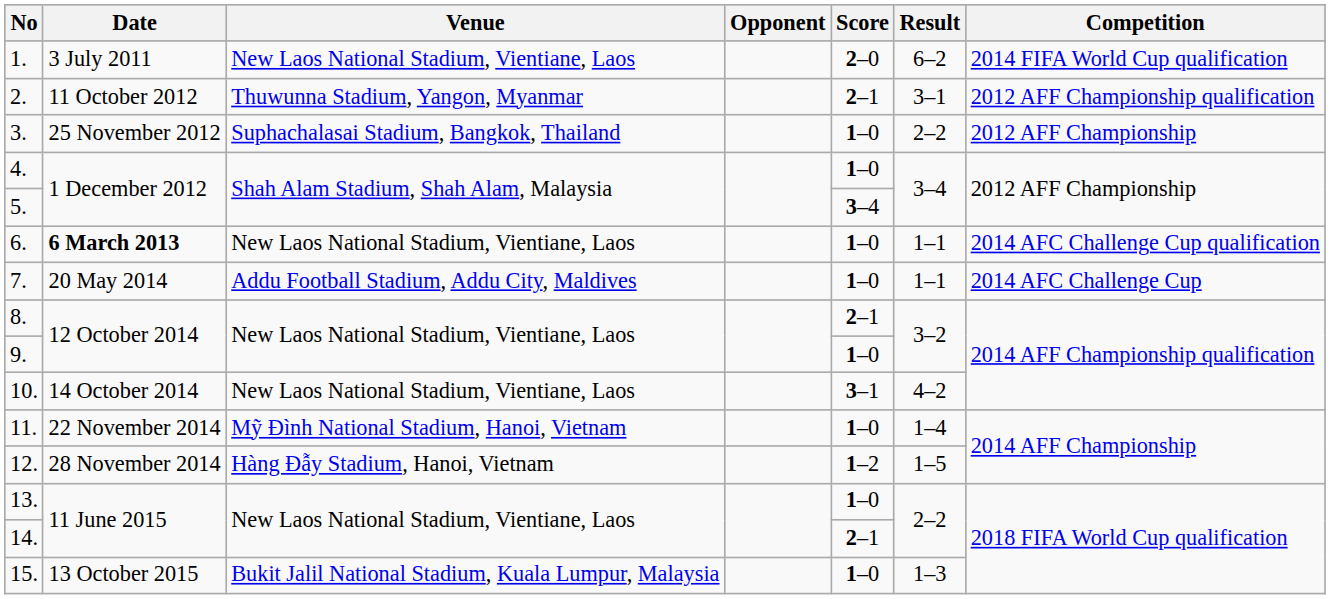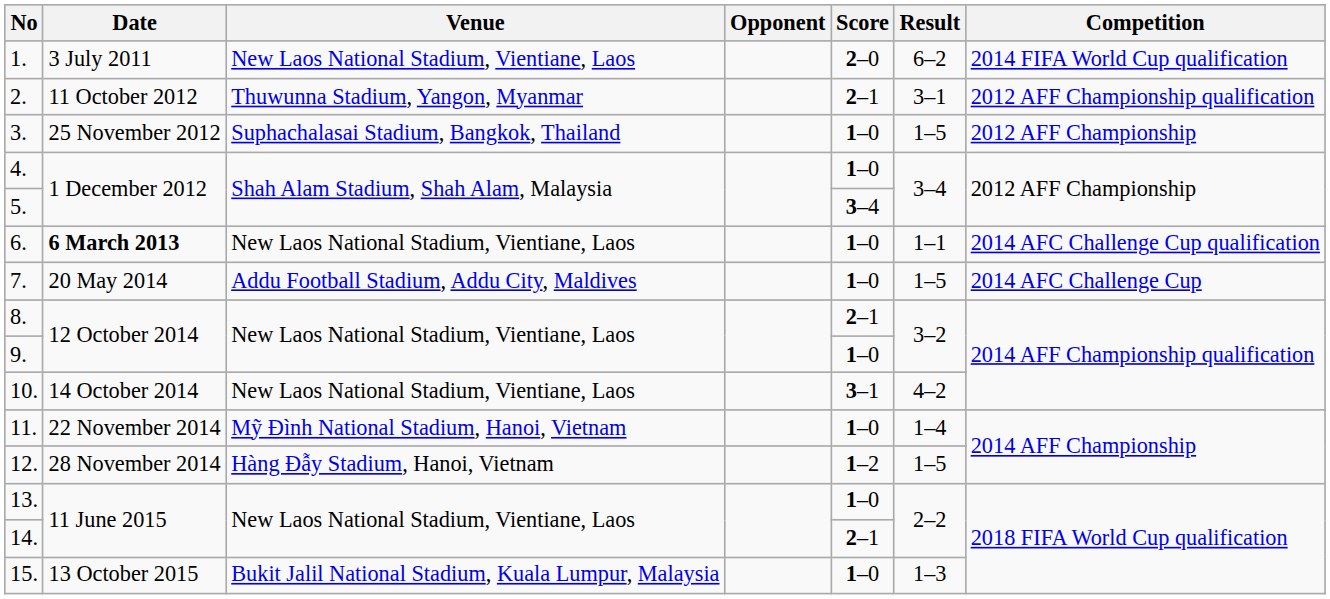3. | Result: 2–2 -> 1–5
7. | Result: 1–1 -> 1–5
